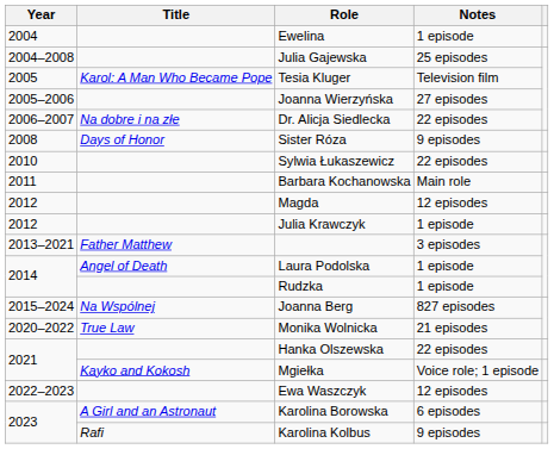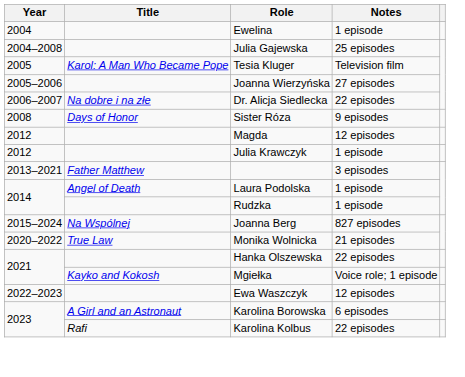- row: 2010 | Sylwia Łukaszewicz | 22 episodes
- row: 2011 | Barbara Kochanowska | Main role
Karolina Kolbus | Notes: 9 episodes -> 22 episodes
